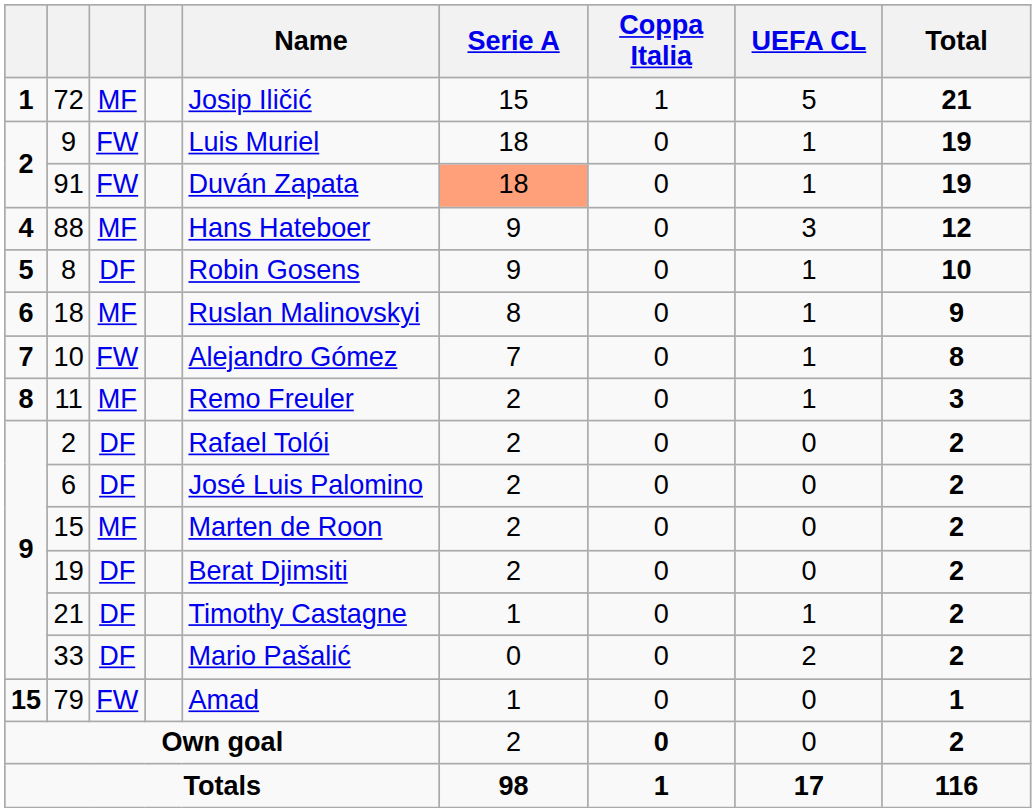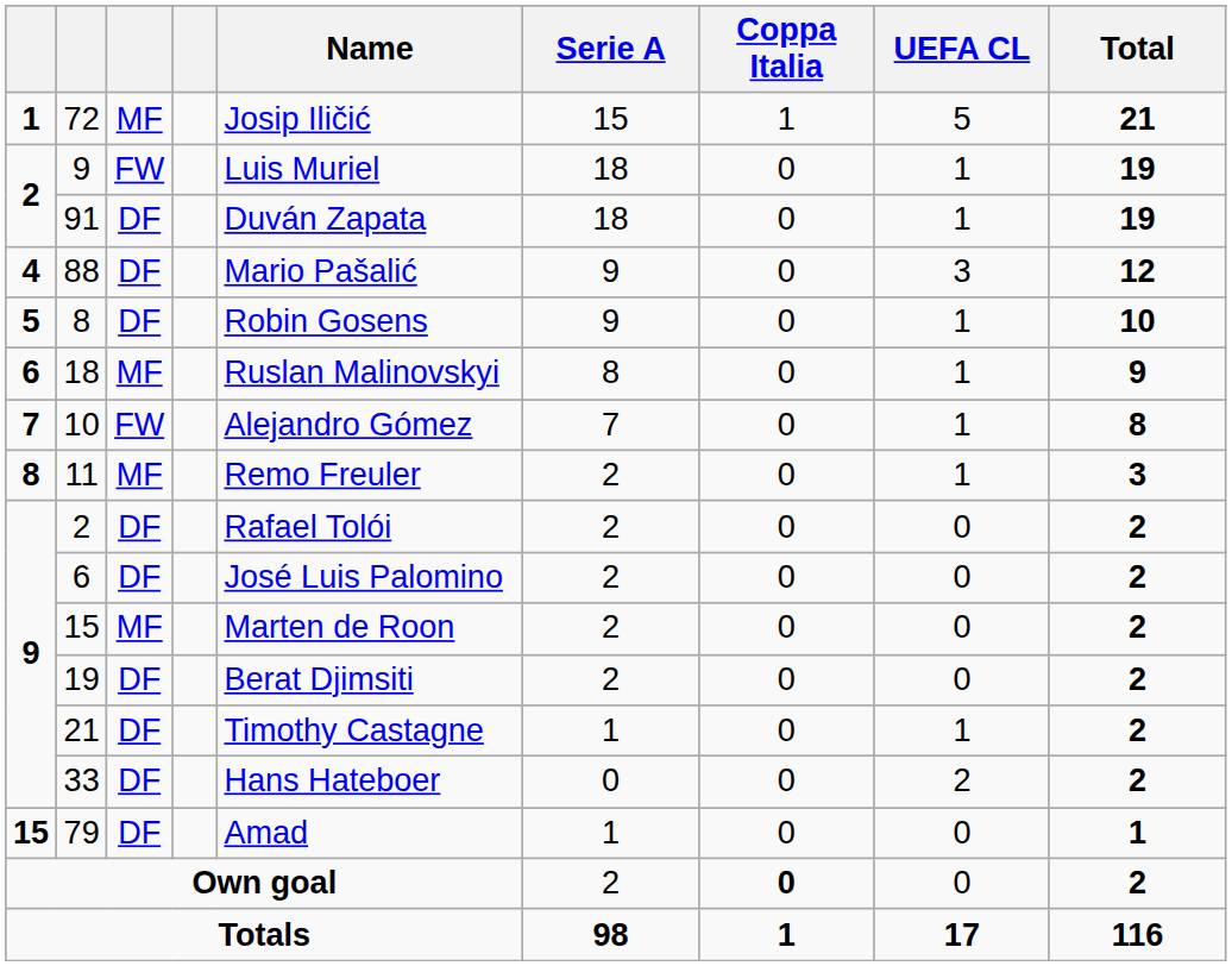91 | column 3: FW -> DF
91 | Serie A: lightsalmon background -> no background
88 | column 3: MF -> DF
88 | Name: Hans Hateboer -> Mario Pašalić
33 | Name: Mario Pašalić -> Hans Hateboer
79 | column 3: FW -> DF
